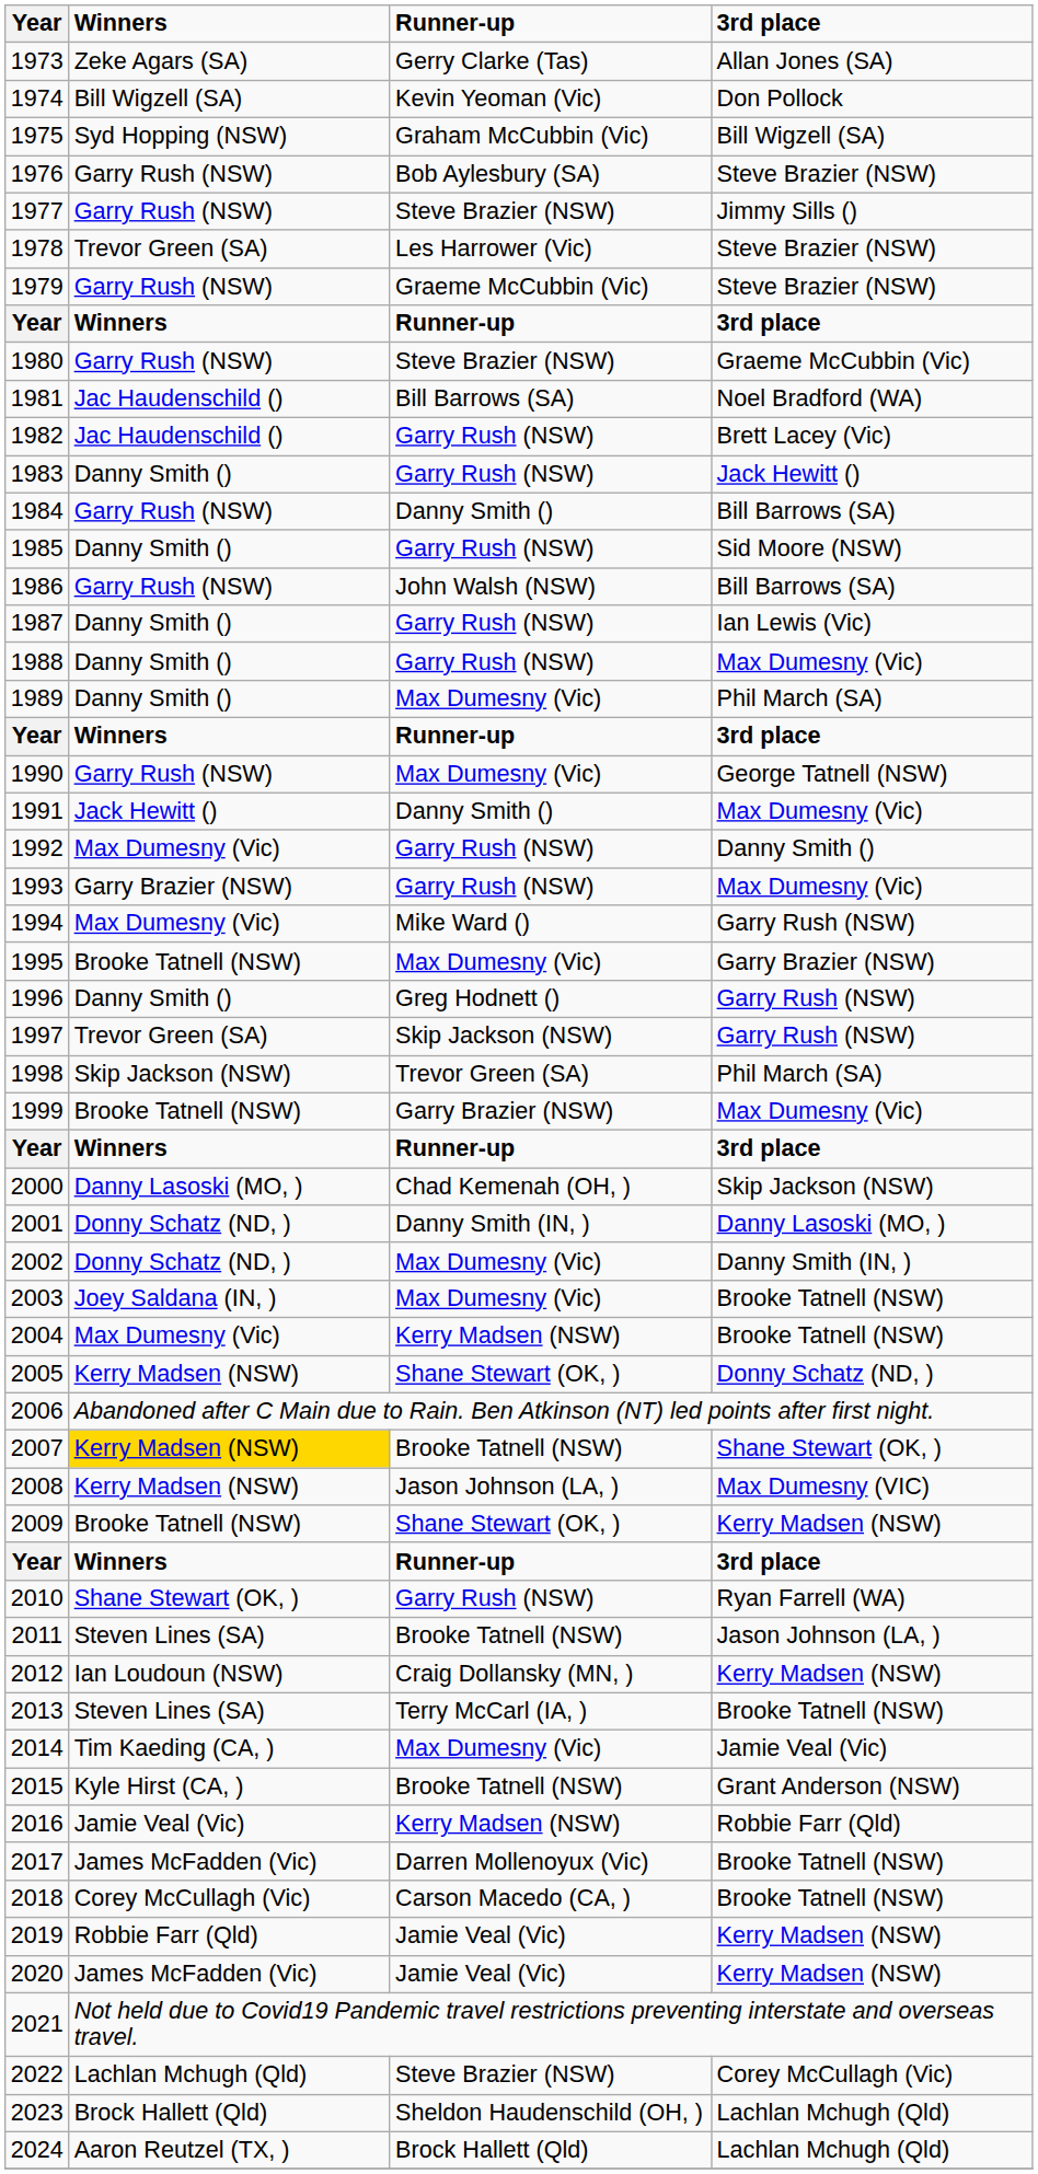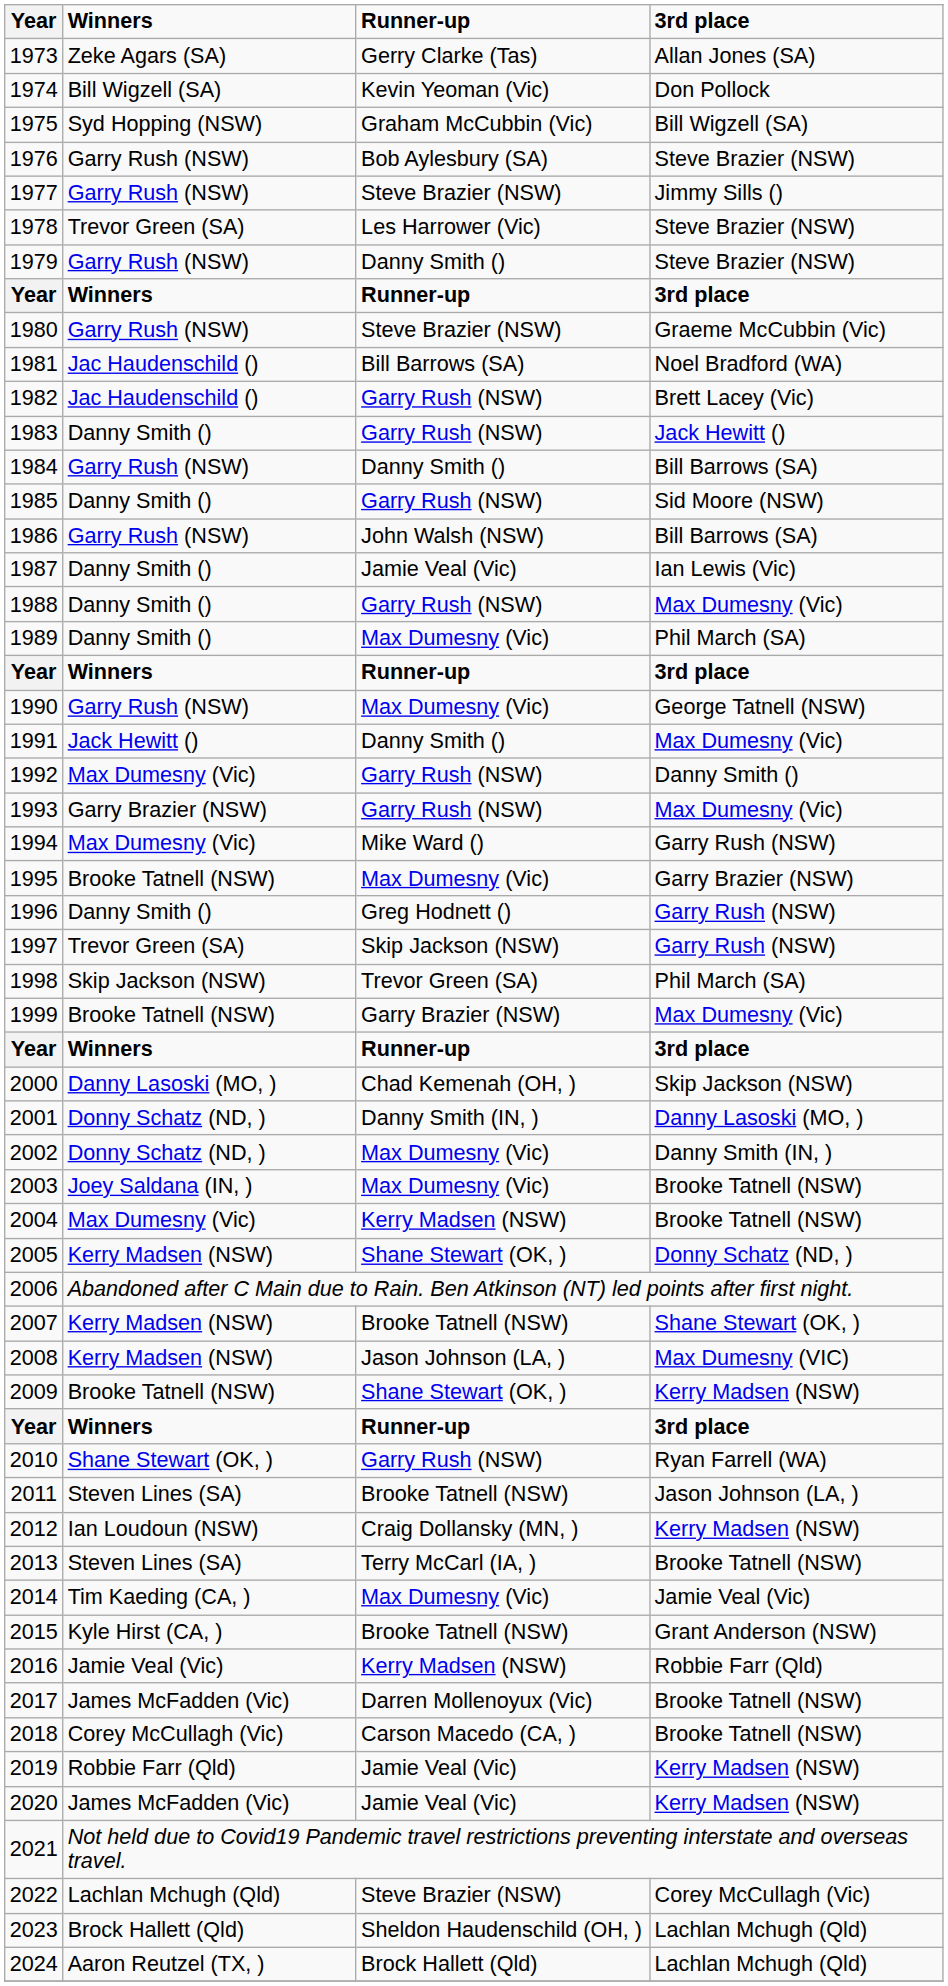1979 | Runner-up: Graeme McCubbin (Vic) -> Danny Smith ()
1987 | Runner-up: Garry Rush (NSW) -> Jamie Veal (Vic)
2007 | Winners: gold background -> no background
